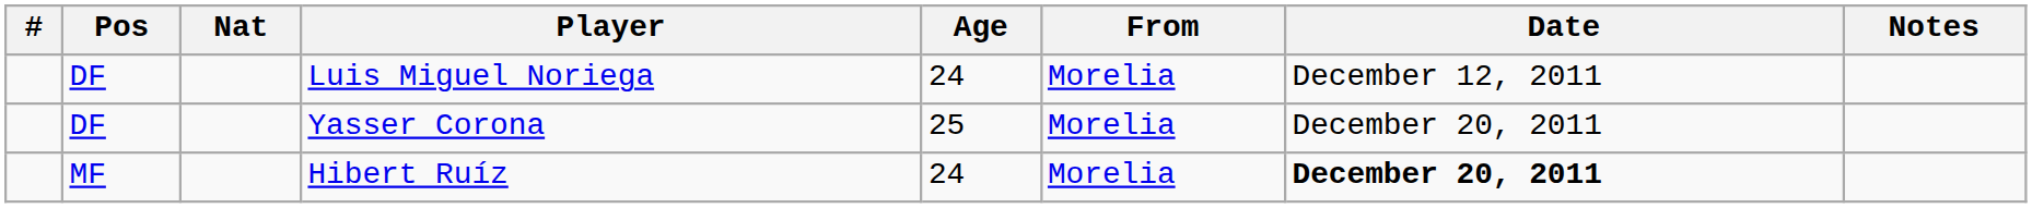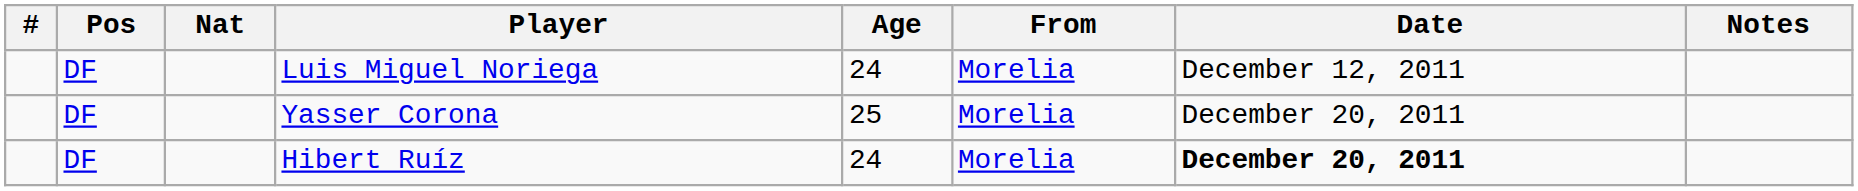Hibert Ruíz | Pos: MF -> DF
